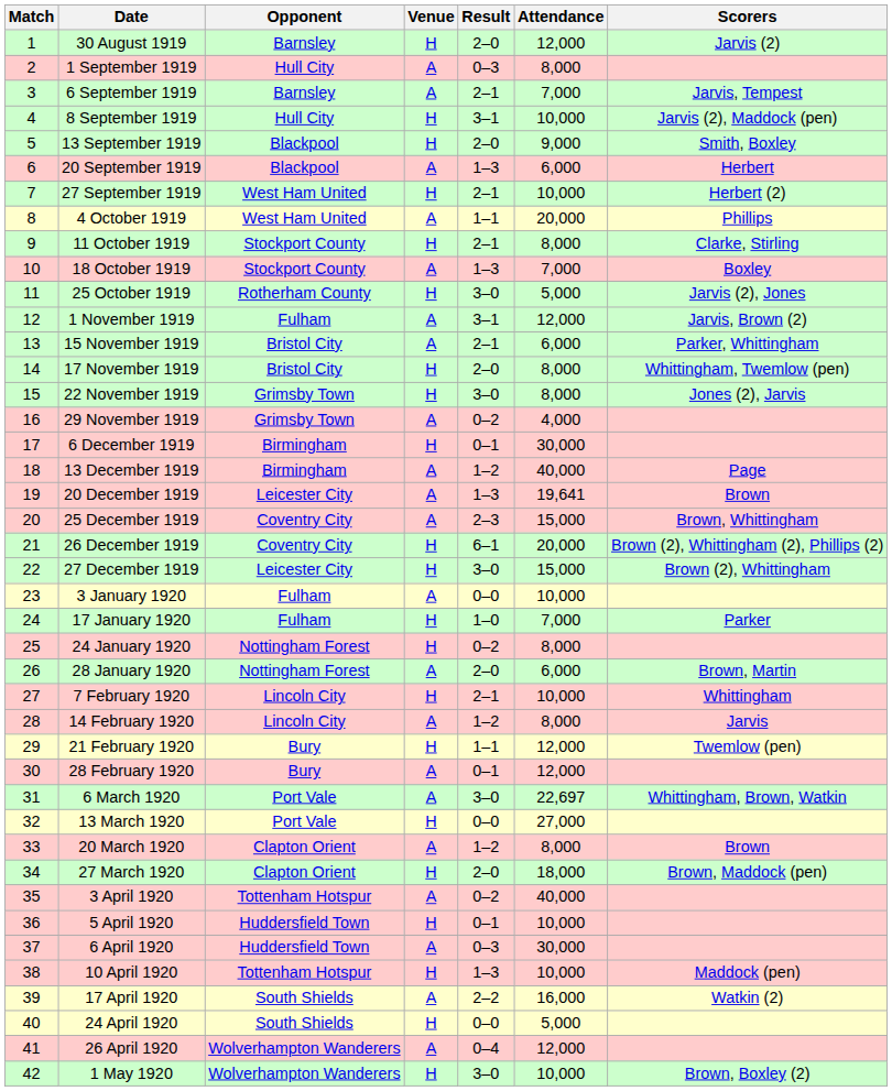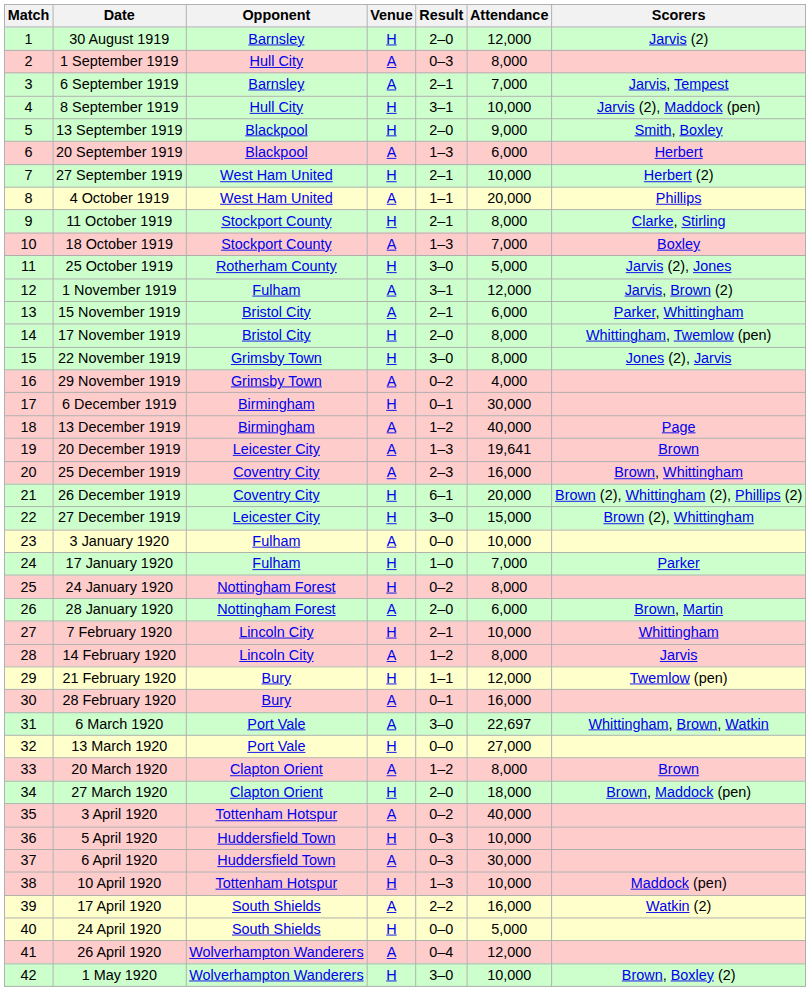25 December 1919 | Attendance: 15,000 -> 16,000
28 February 1920 | Attendance: 12,000 -> 16,000
5 April 1920 | Result: 0–1 -> 0–3
